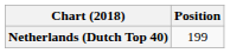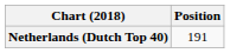Netherlands (Dutch Top 40) | Position: 199 -> 191
